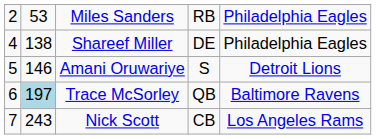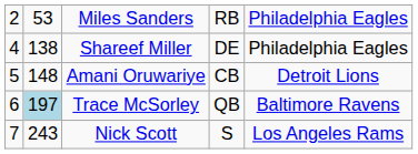Amani Oruwariye | column 2: 146 -> 148
Amani Oruwariye | column 4: S -> CB
Nick Scott | column 4: CB -> S
